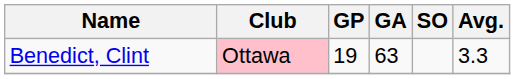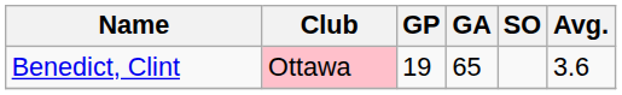Benedict, Clint | GA: 63 -> 65
Benedict, Clint | Avg.: 3.3 -> 3.6
